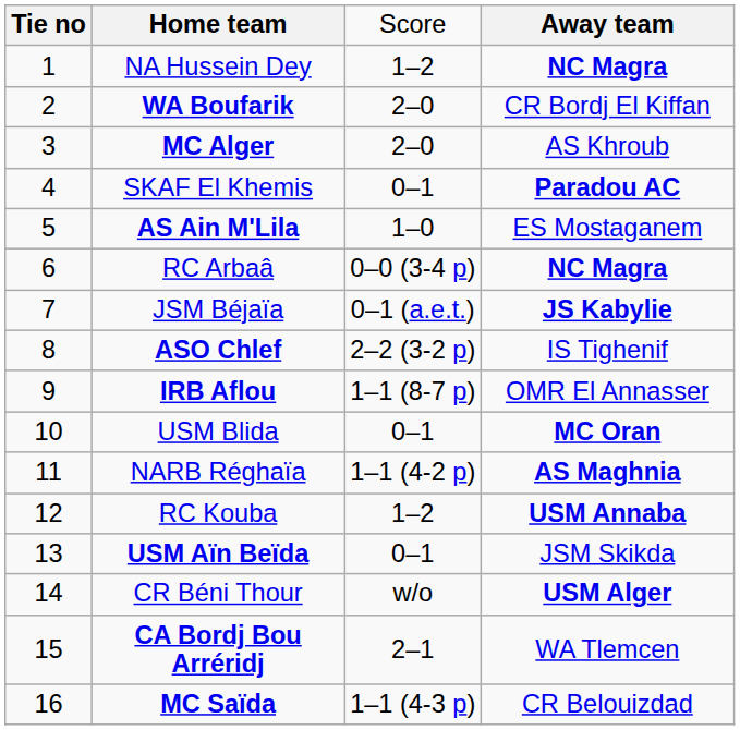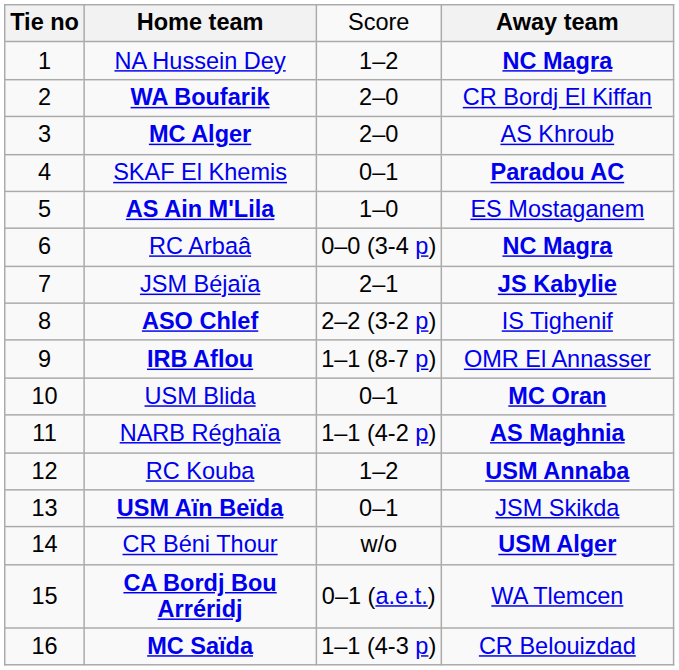JSM Béjaïa | column 3: 0–1 (a.e.t.) -> 2–1
CA Bordj Bou Arréridj | column 3: 2–1 -> 0–1 (a.e.t.)
